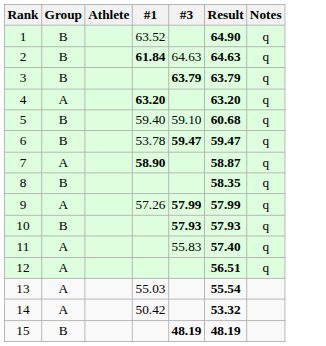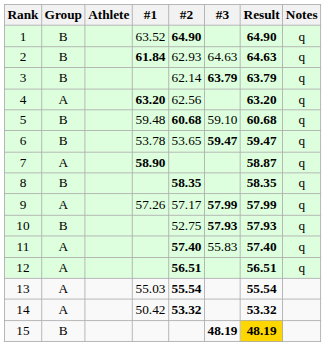+ column: #2 | 64.90 | 62.93 | 62.14 | 62.56 | 60.68 | 53.65 | 58.35 | 57.17 | 52.75 | 57.40 | 56.51 | 55.54 | 53.32
5 | #1: 59.40 -> 59.48
15 | Result: no background -> gold background
